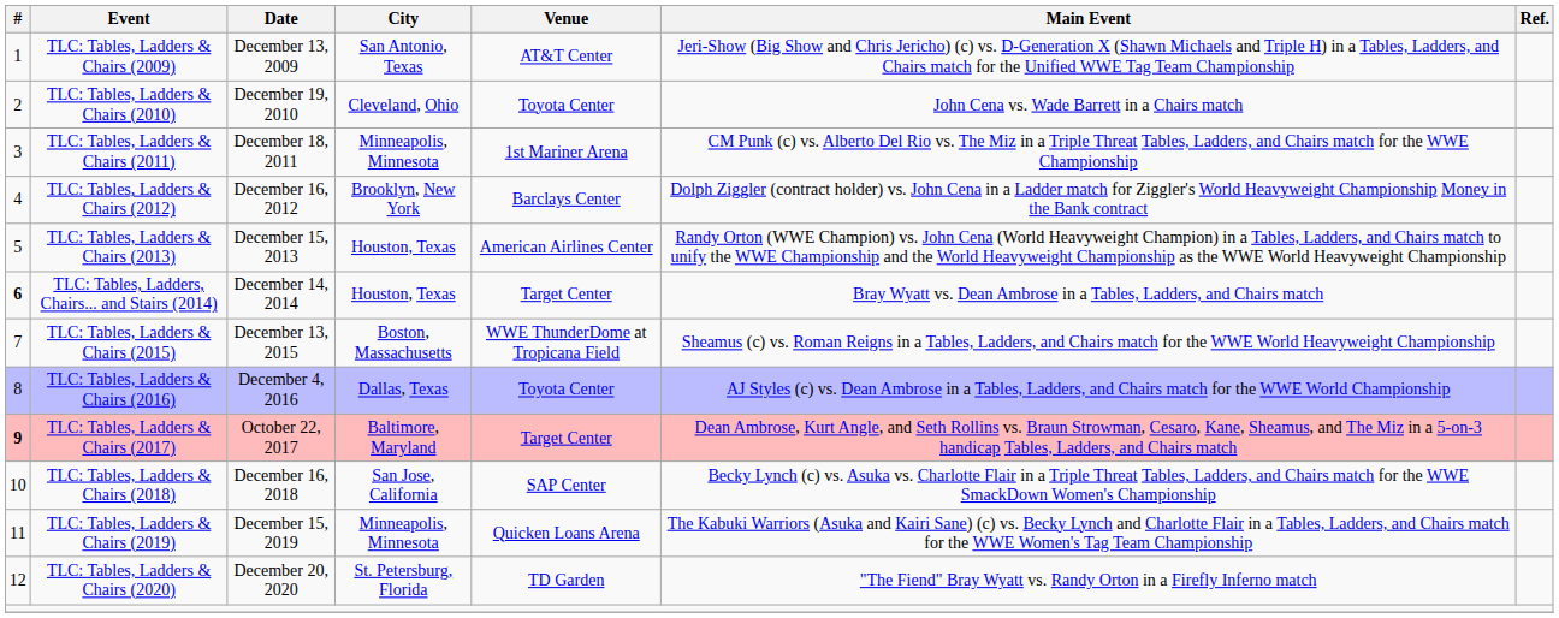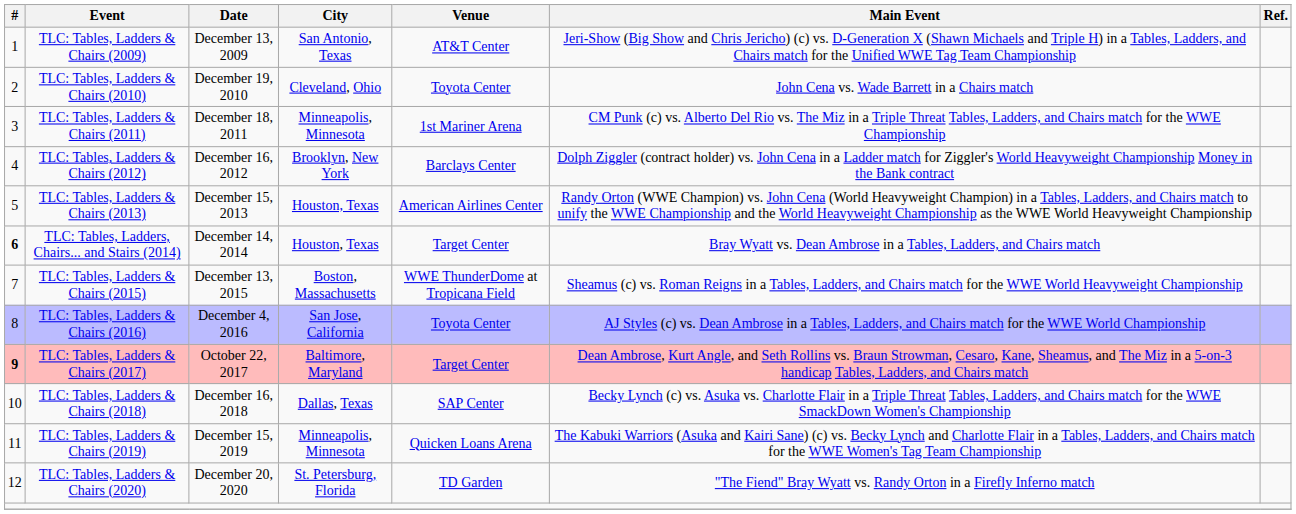TLC: Tables, Ladders & Chairs (2016) | City: Dallas, Texas -> San Jose, California
TLC: Tables, Ladders & Chairs (2018) | City: San Jose, California -> Dallas, Texas
